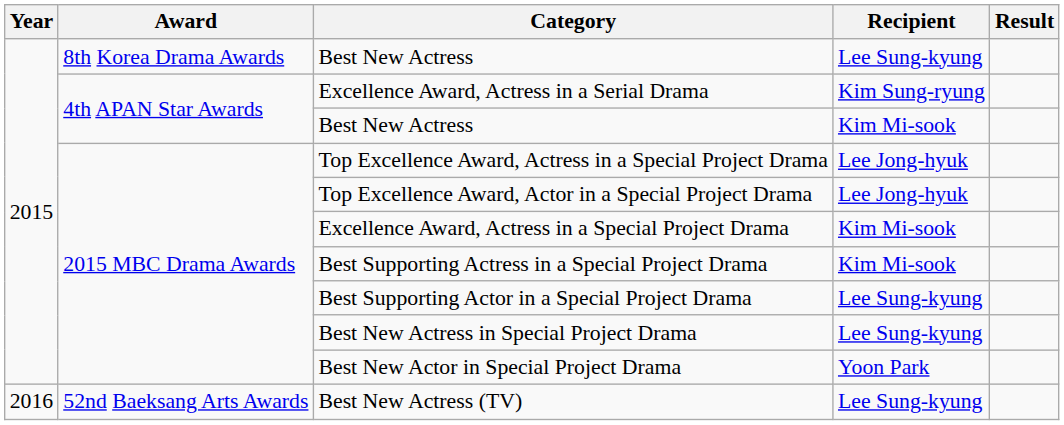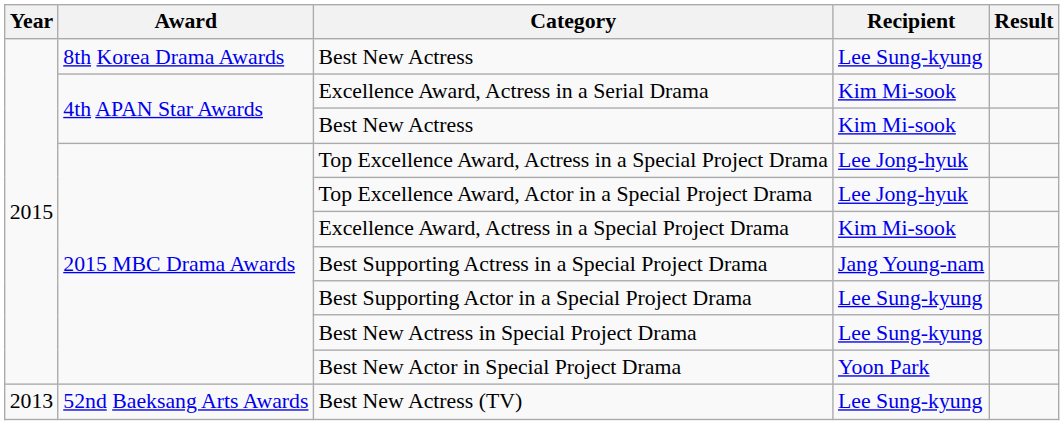Excellence Award, Actress in a Serial Drama | Recipient: Kim Sung-ryung -> Kim Mi-sook
Best Supporting Actress in a Special Project Drama | Recipient: Kim Mi-sook -> Jang Young-nam
Best New Actress (TV) | Year: 2016 -> 2013
